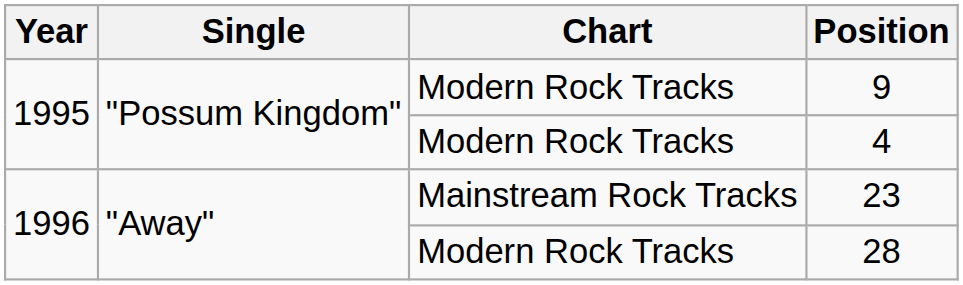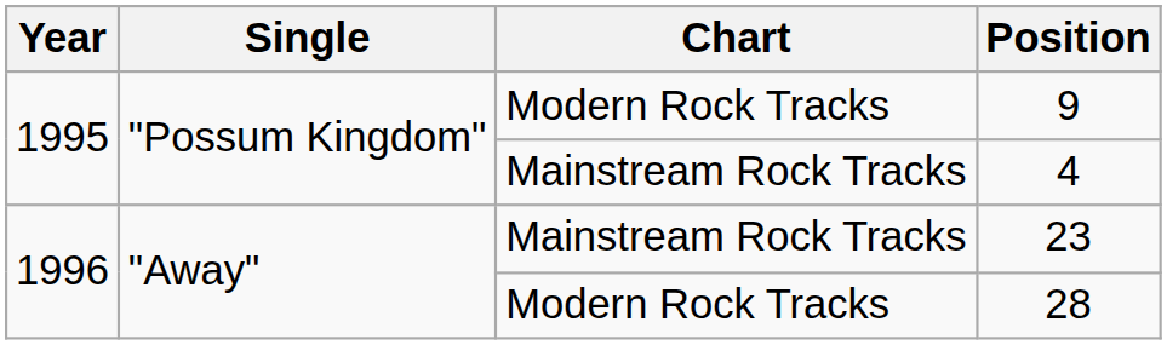4 | Chart: Modern Rock Tracks -> Mainstream Rock Tracks
